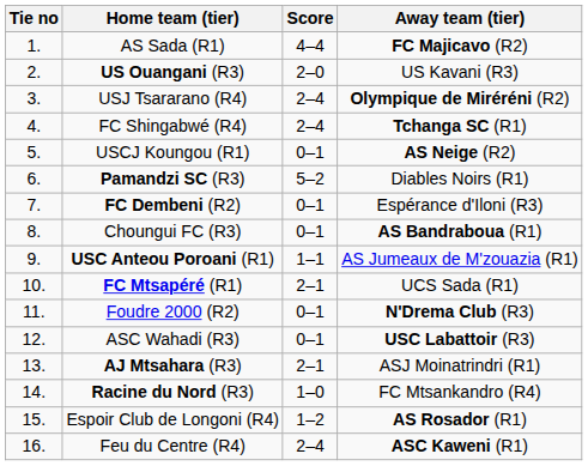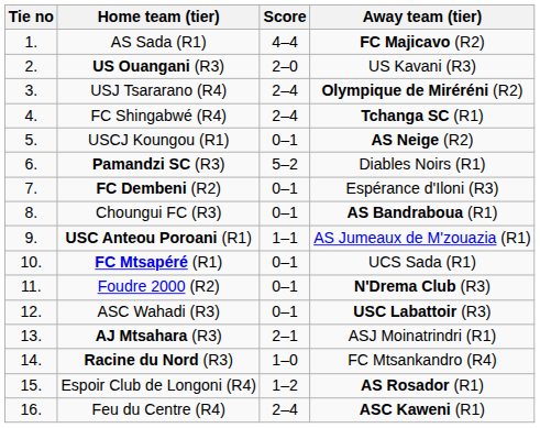FC Mtsapéré (R1) | Score: 2–1 -> 0–1
